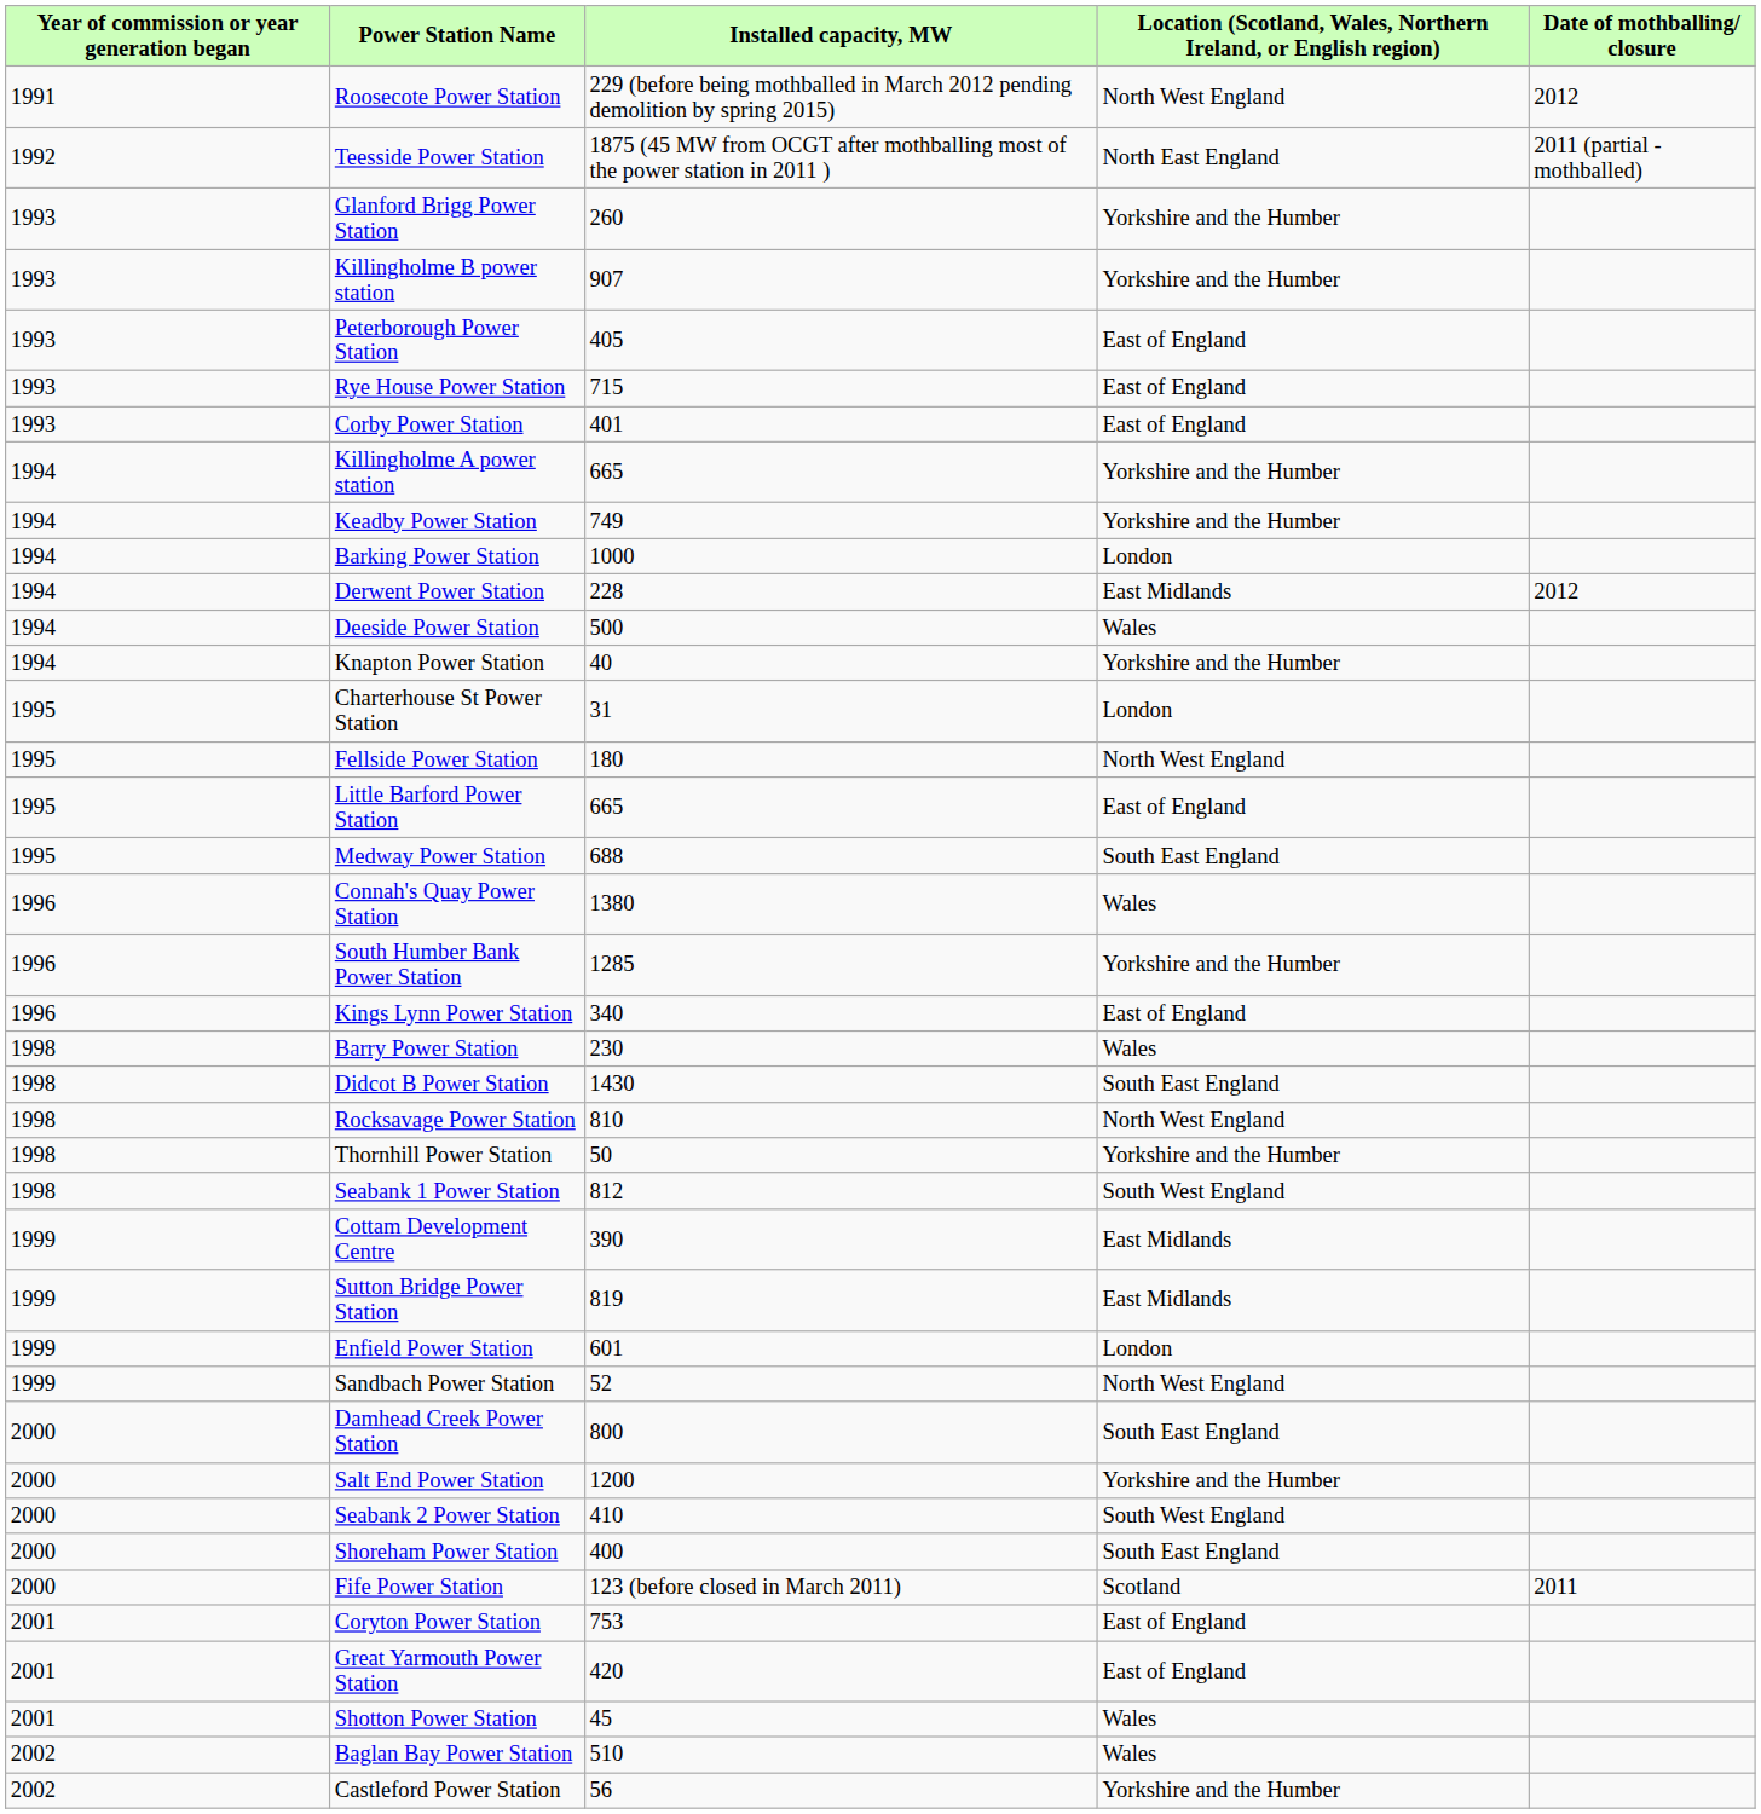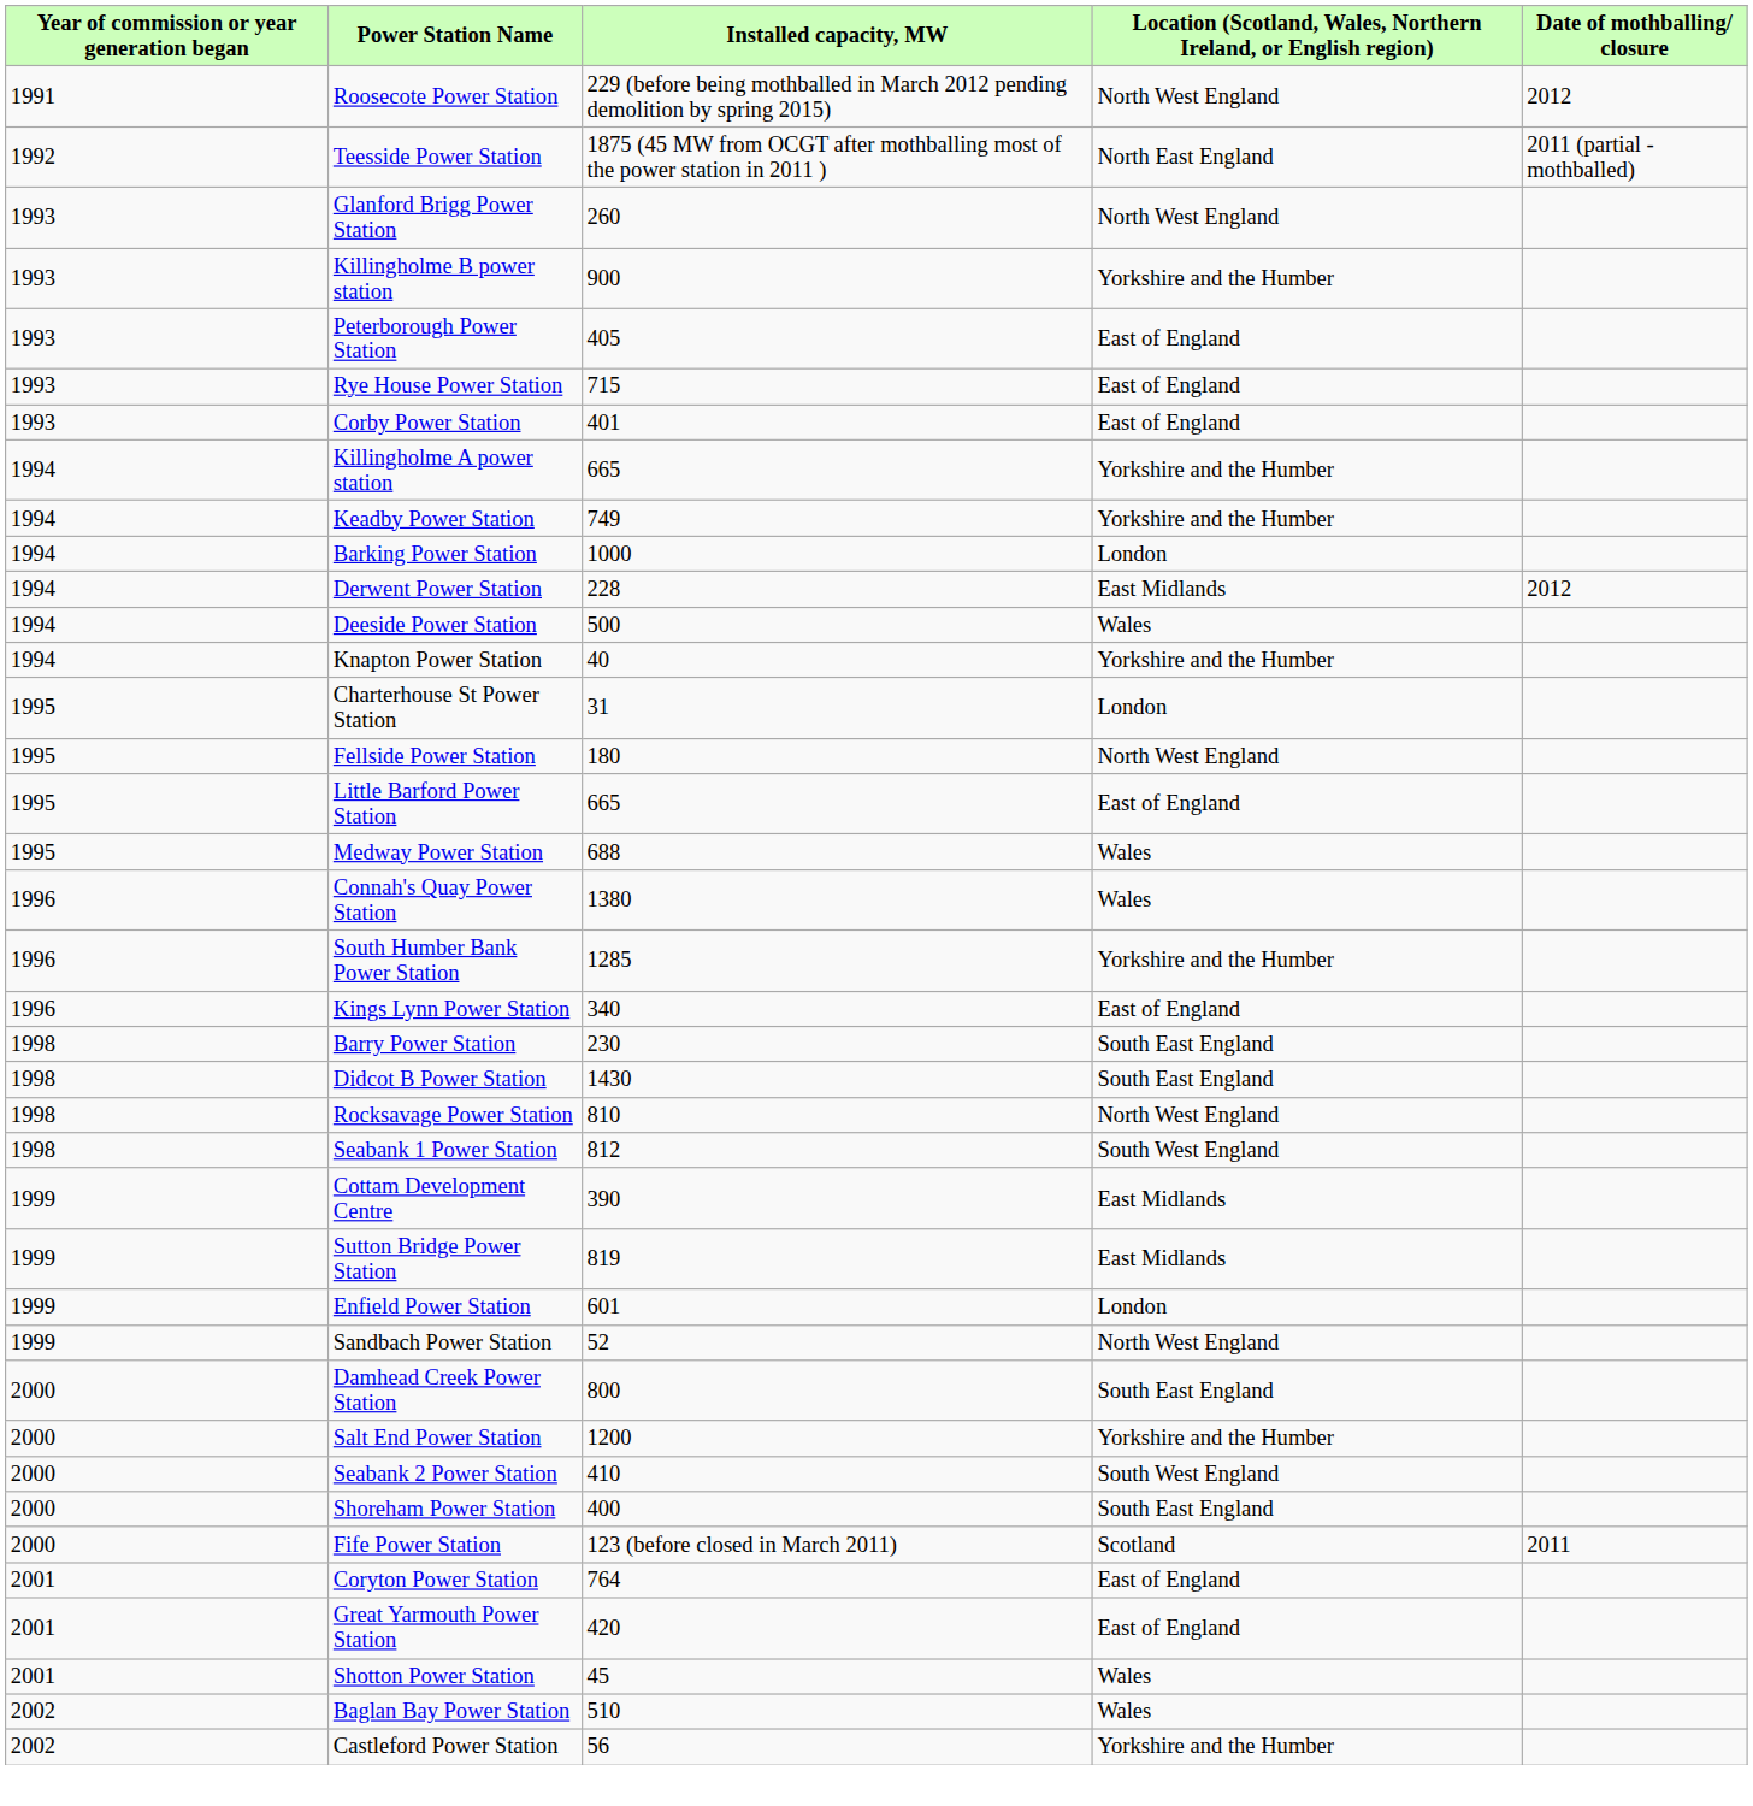Glanford Brigg Power Station | column 4: Yorkshire and the Humber -> North West England
Killingholme B power station | Installed capacity, MW: 907 -> 900
Medway Power Station | column 4: South East England -> Wales
Barry Power Station | column 4: Wales -> South East England
- row: 1998 | Thornhill Power Station | 50 | Yorkshire and the Humber
Coryton Power Station | Installed capacity, MW: 753 -> 764
